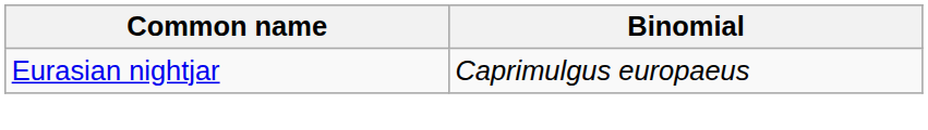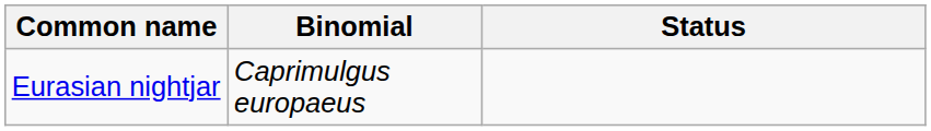+ column: Status
